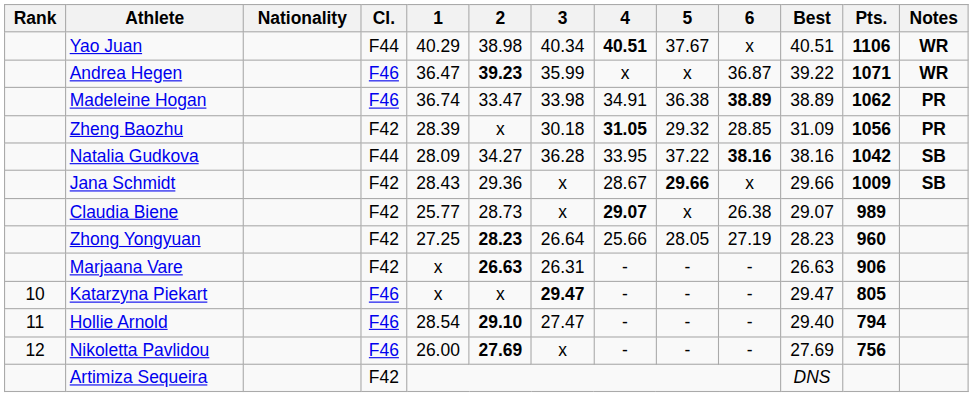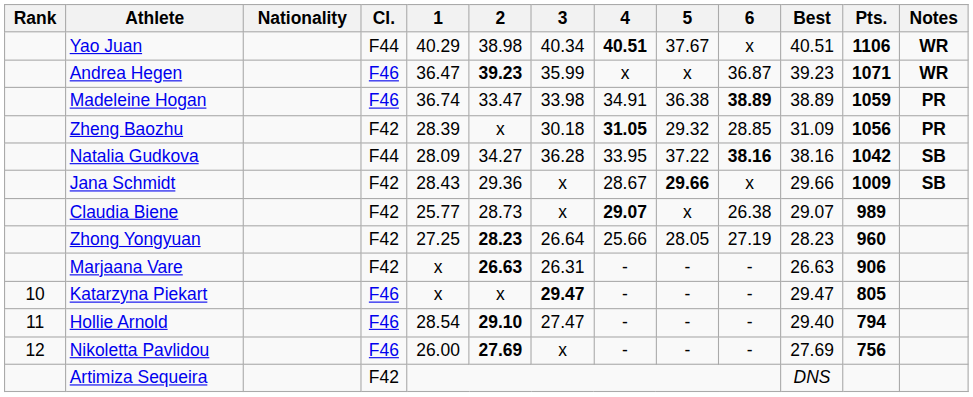Andrea Hegen | Best: 39.22 -> 39.23
Madeleine Hogan | Pts.: 1062 -> 1059
